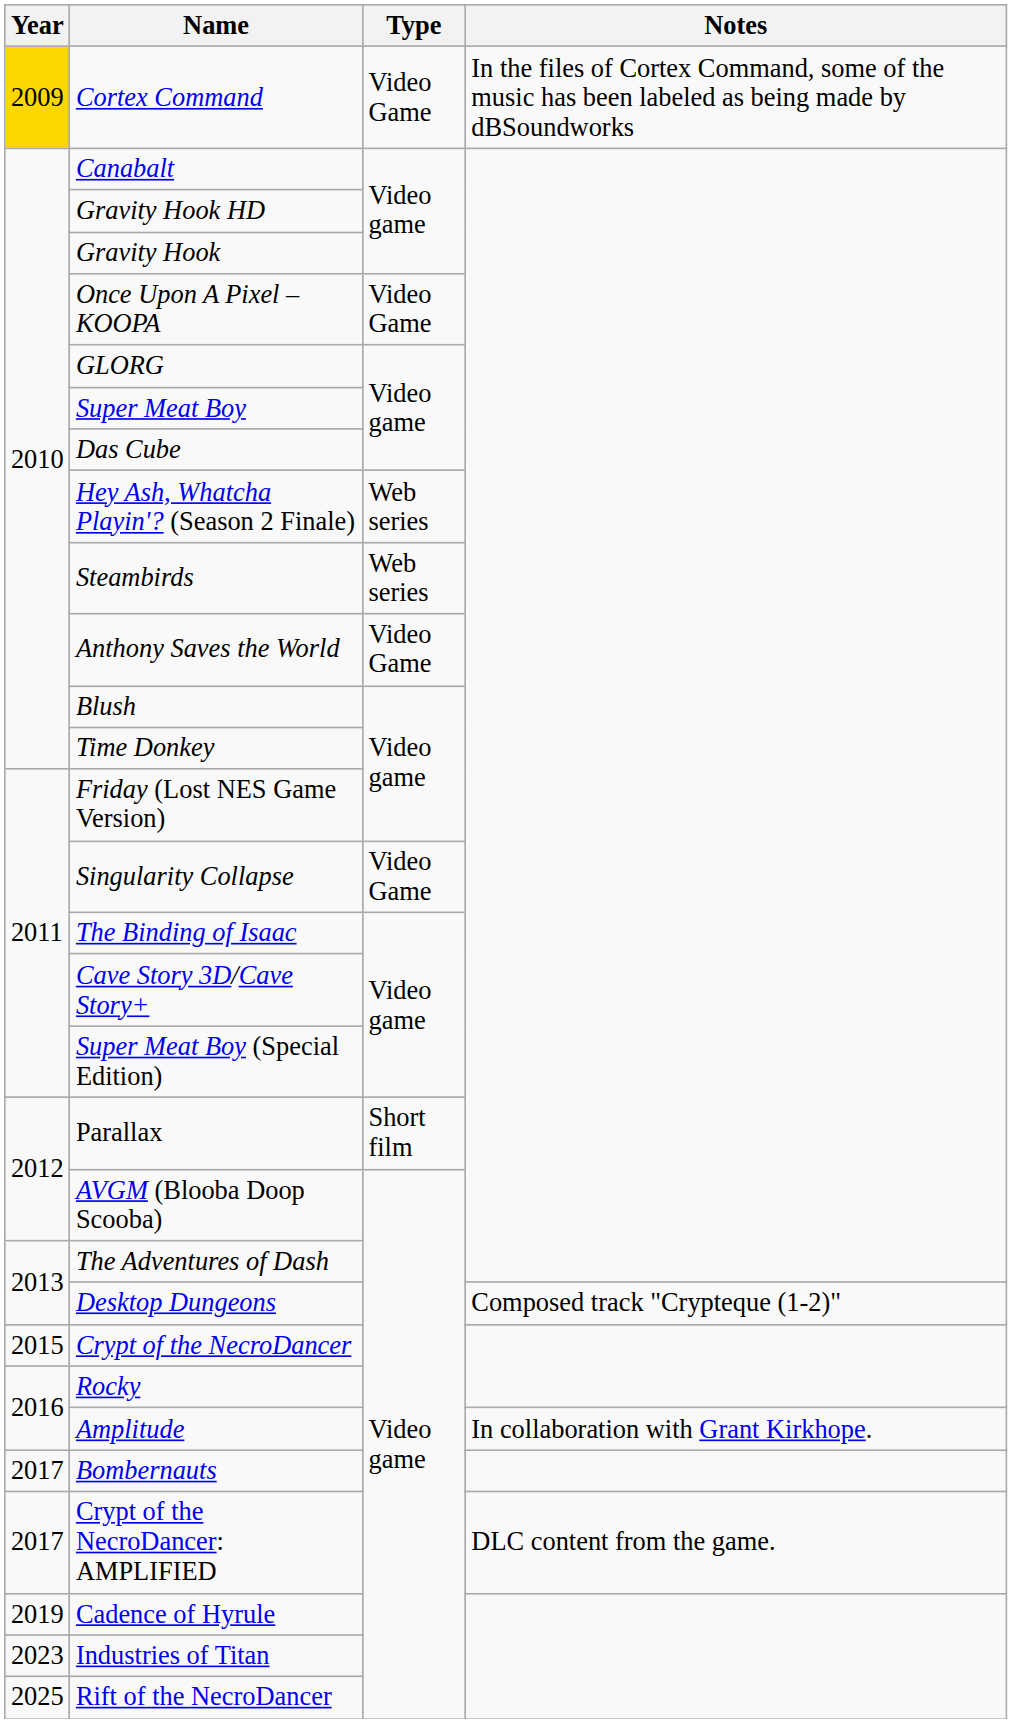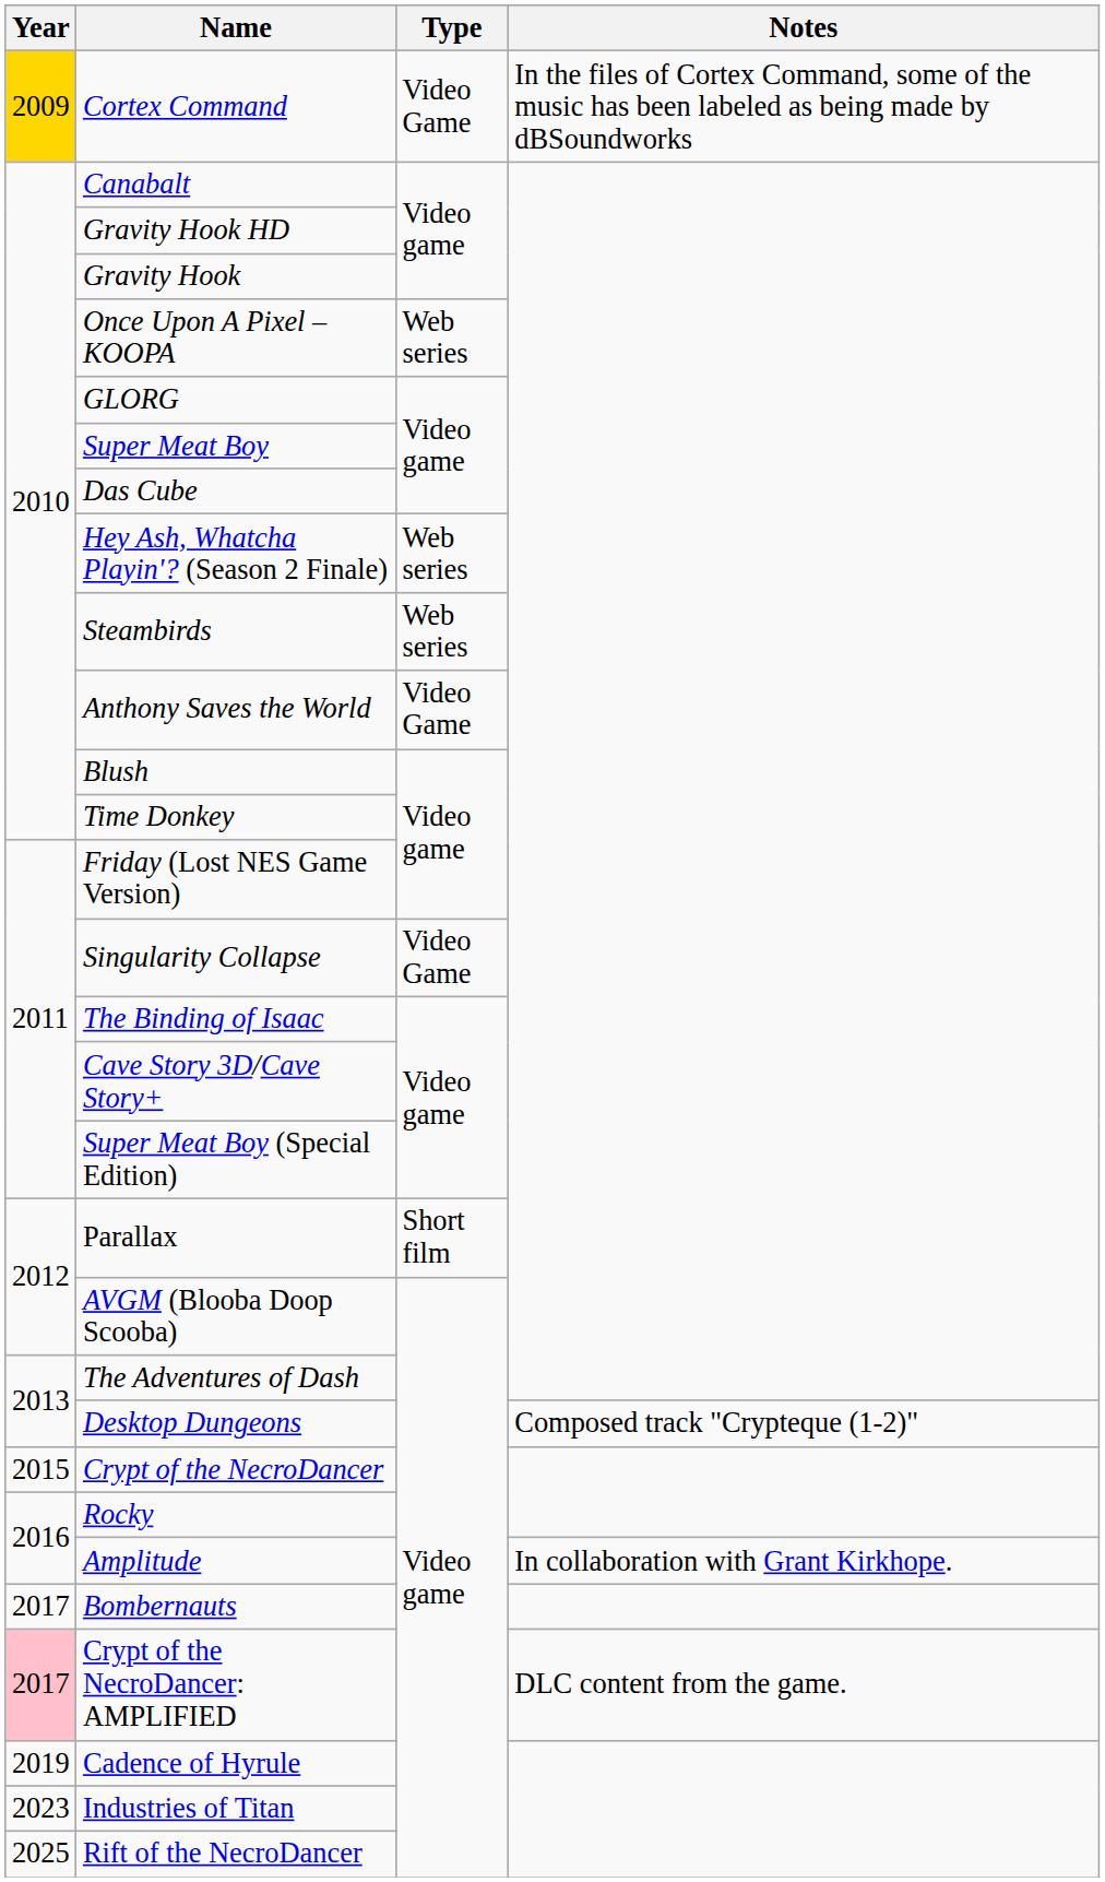Once Upon A Pixel – KOOPA | Type: Video Game -> Web series
Crypt of the NecroDancer: AMPLIFIED | Year: no background -> pink background
